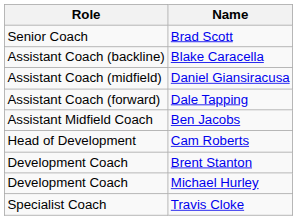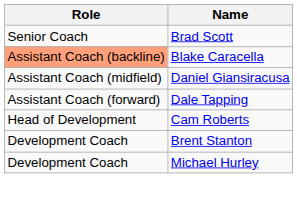Blake Caracella | Role: no background -> lightsalmon background
- row: Assistant Midfield Coach | Ben Jacobs
- row: Specialist Coach | Travis Cloke
